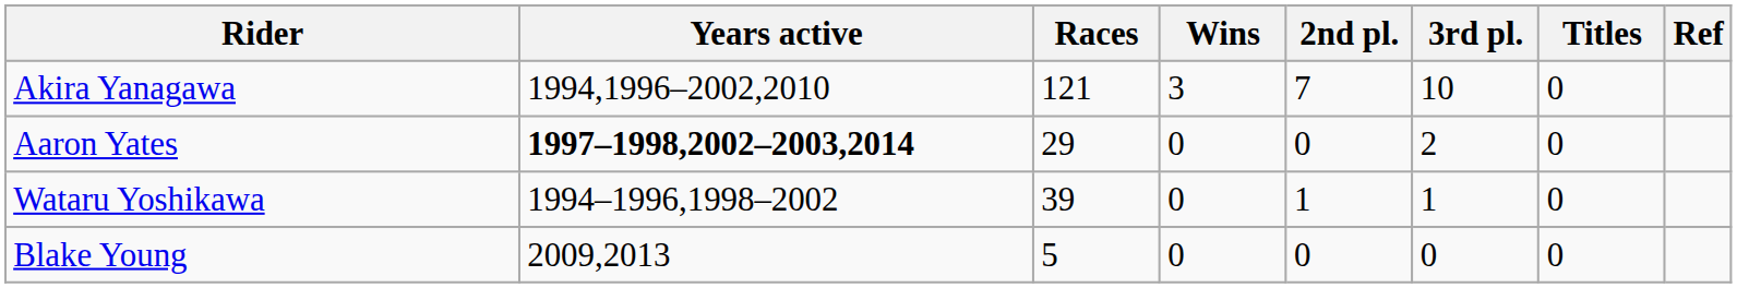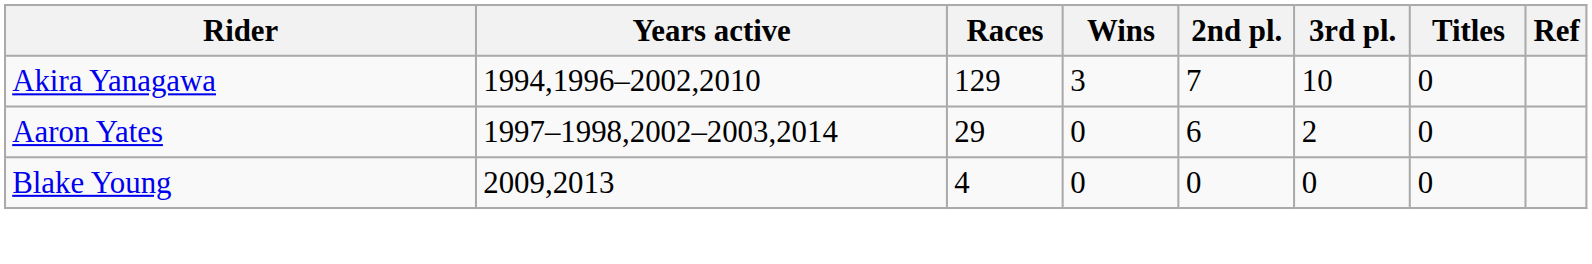Akira Yanagawa | Races: 121 -> 129
Aaron Yates | Years active: bold -> normal
Aaron Yates | 2nd pl.: 0 -> 6
- row: Wataru Yoshikawa | 1994–1996,1998–2002 | 39 | 0 | 1 | 1 | 0
Blake Young | Races: 5 -> 4
